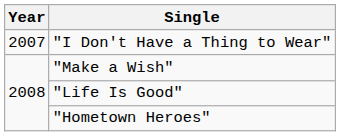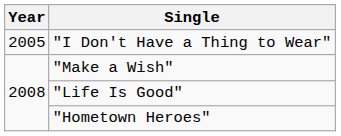"I Don't Have a Thing to Wear" | Year: 2007 -> 2005
